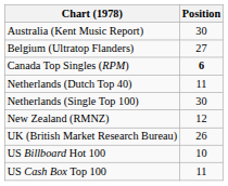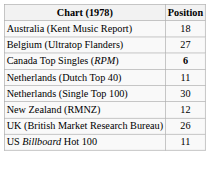Australia (Kent Music Report) | Position: 30 -> 18
US Billboard Hot 100 | Position: 10 -> 11
- row: US Cash Box Top 100 | 11
